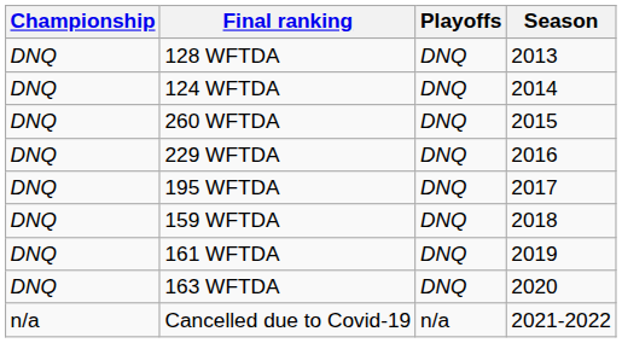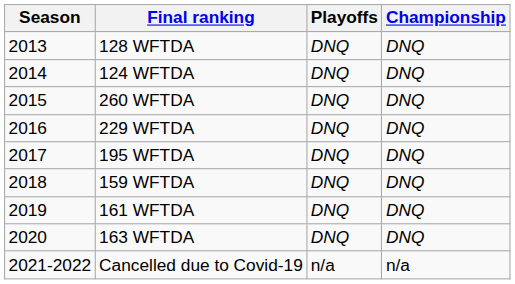columns swapped: Season <-> Championship
